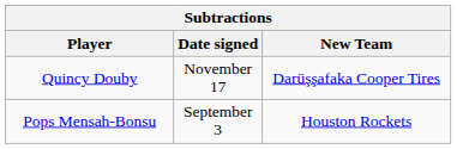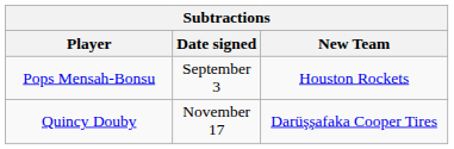rows swapped: Pops Mensah-Bonsu <-> Quincy Douby
